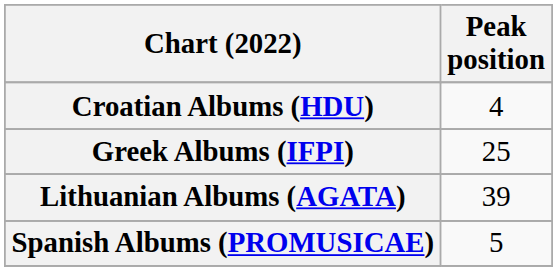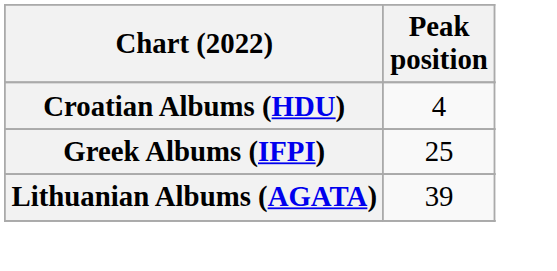- row: Spanish Albums (PROMUSICAE) | 5
